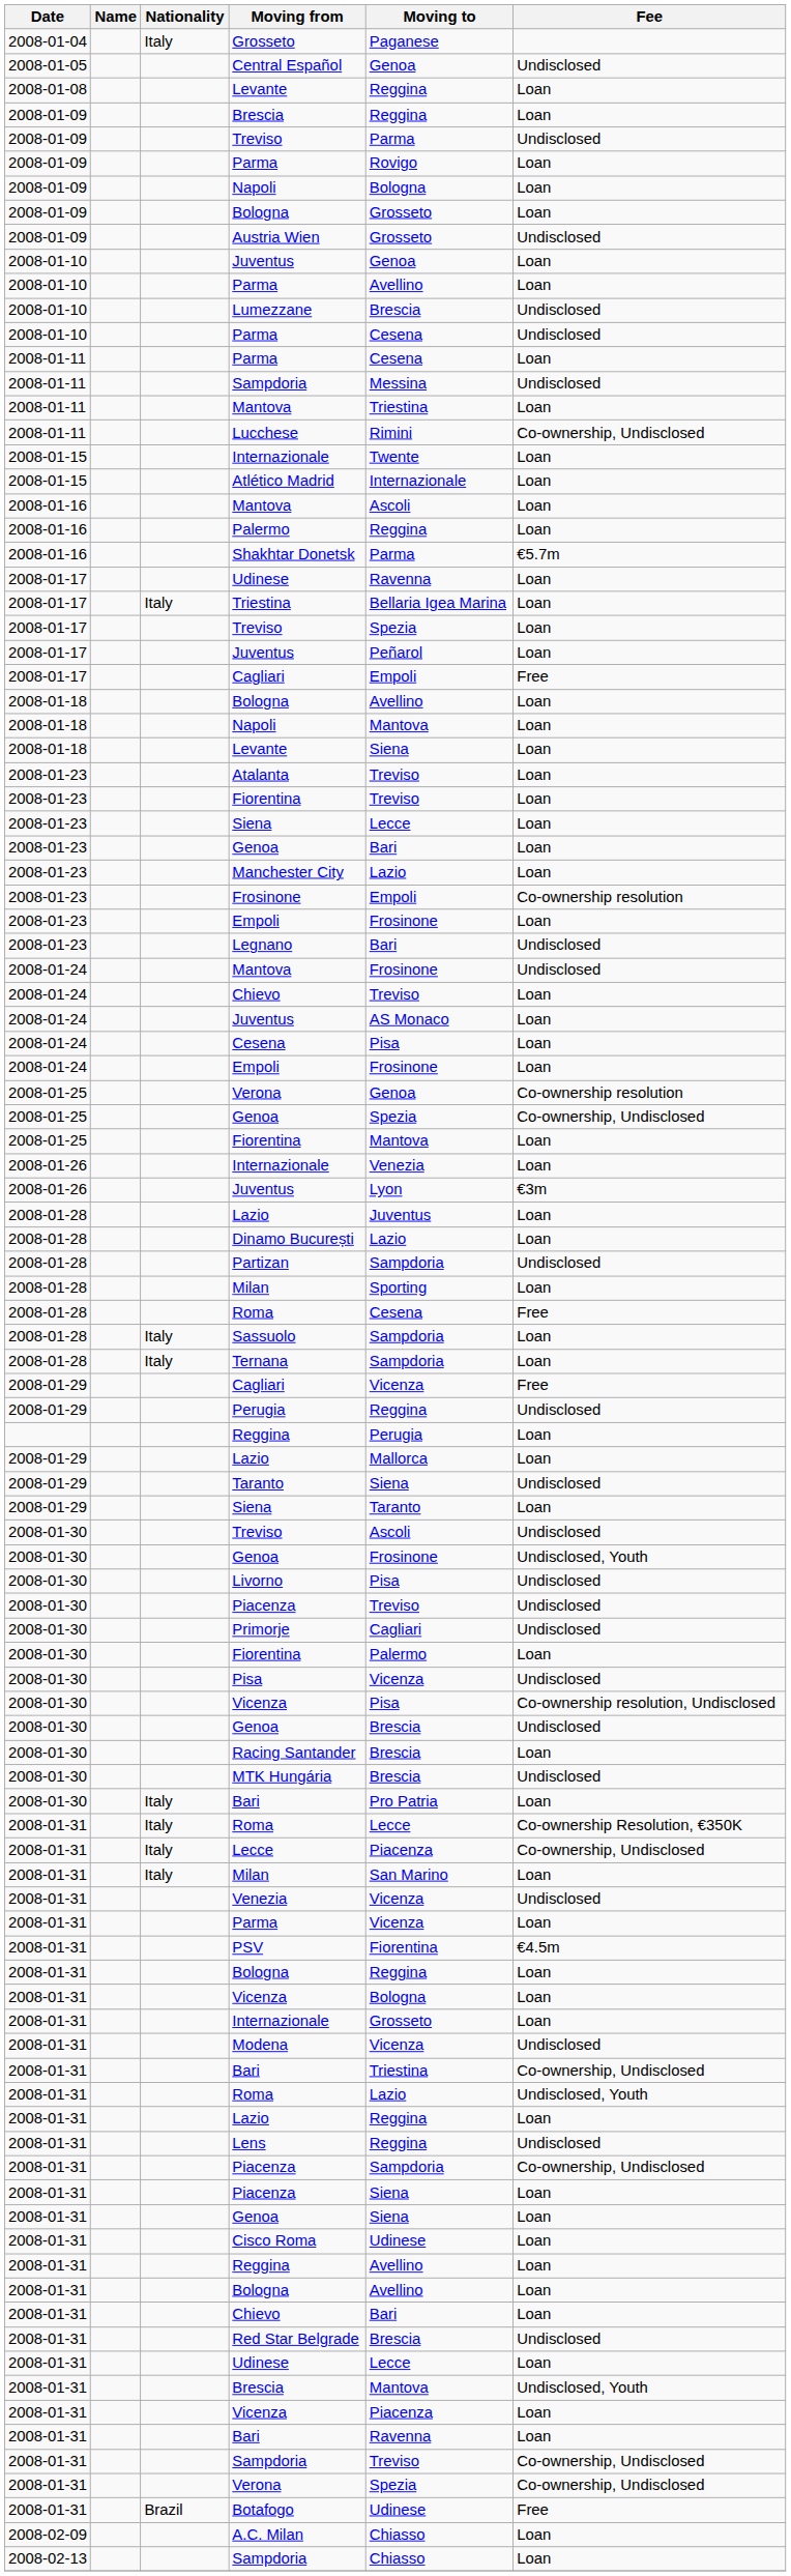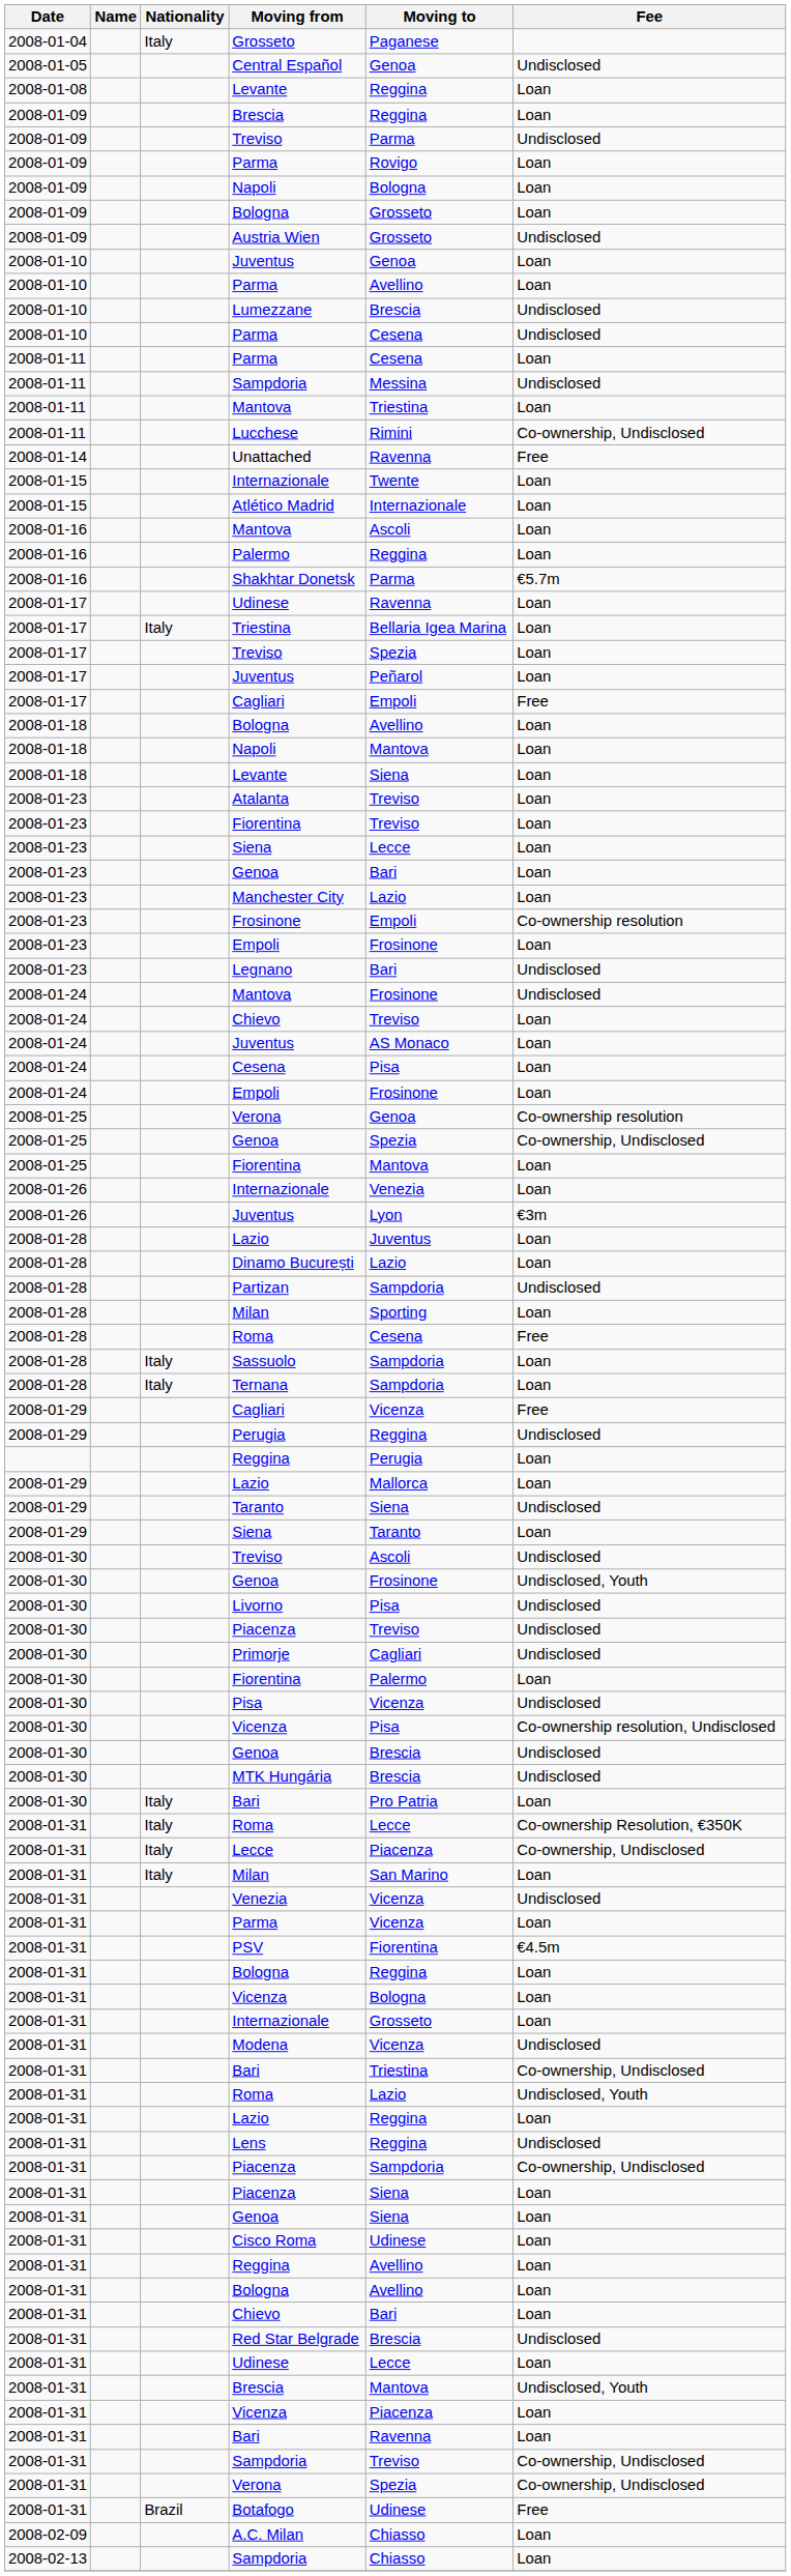+ row: 2008-01-14 | Unattached | Ravenna | Free
- row: 2008-01-30 | Racing Santander | Brescia | Loan
